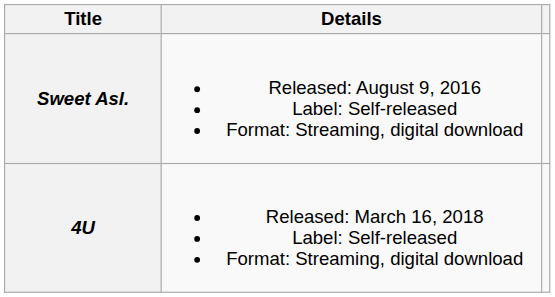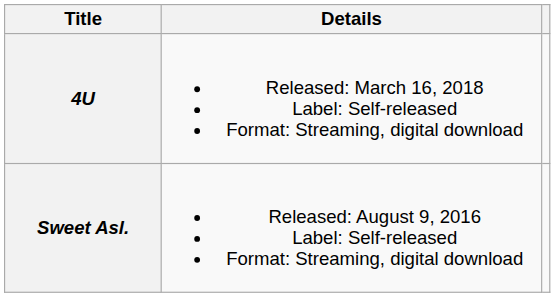rows swapped: Sweet Asl. <-> 4U
